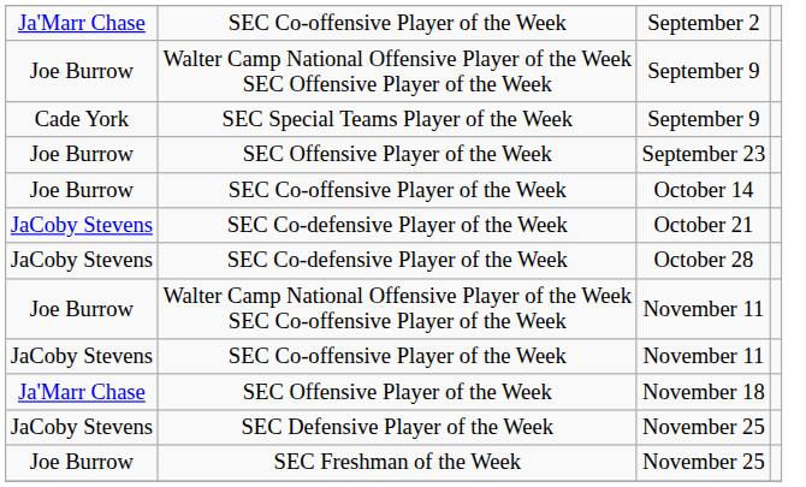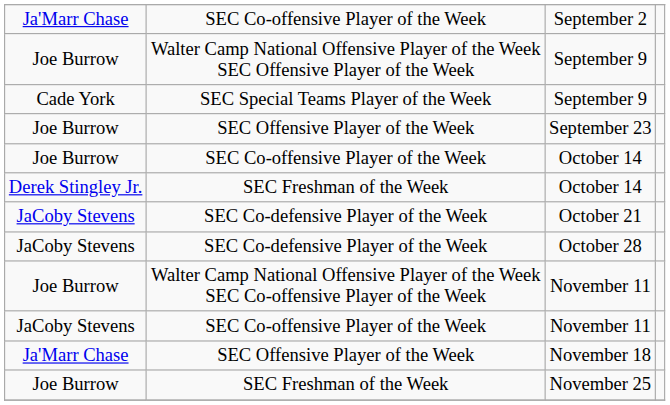+ row: Derek Stingley Jr. | SEC Freshman of the Week | October 14
- row: JaCoby Stevens | SEC Defensive Player of the Week | November 25
